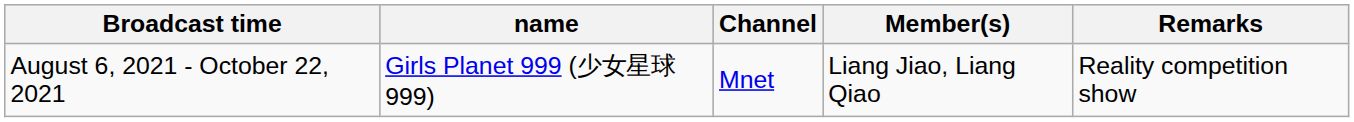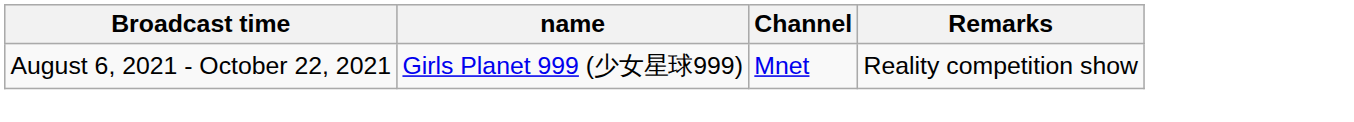- column: Member(s) | Liang Jiao, Liang Qiao
